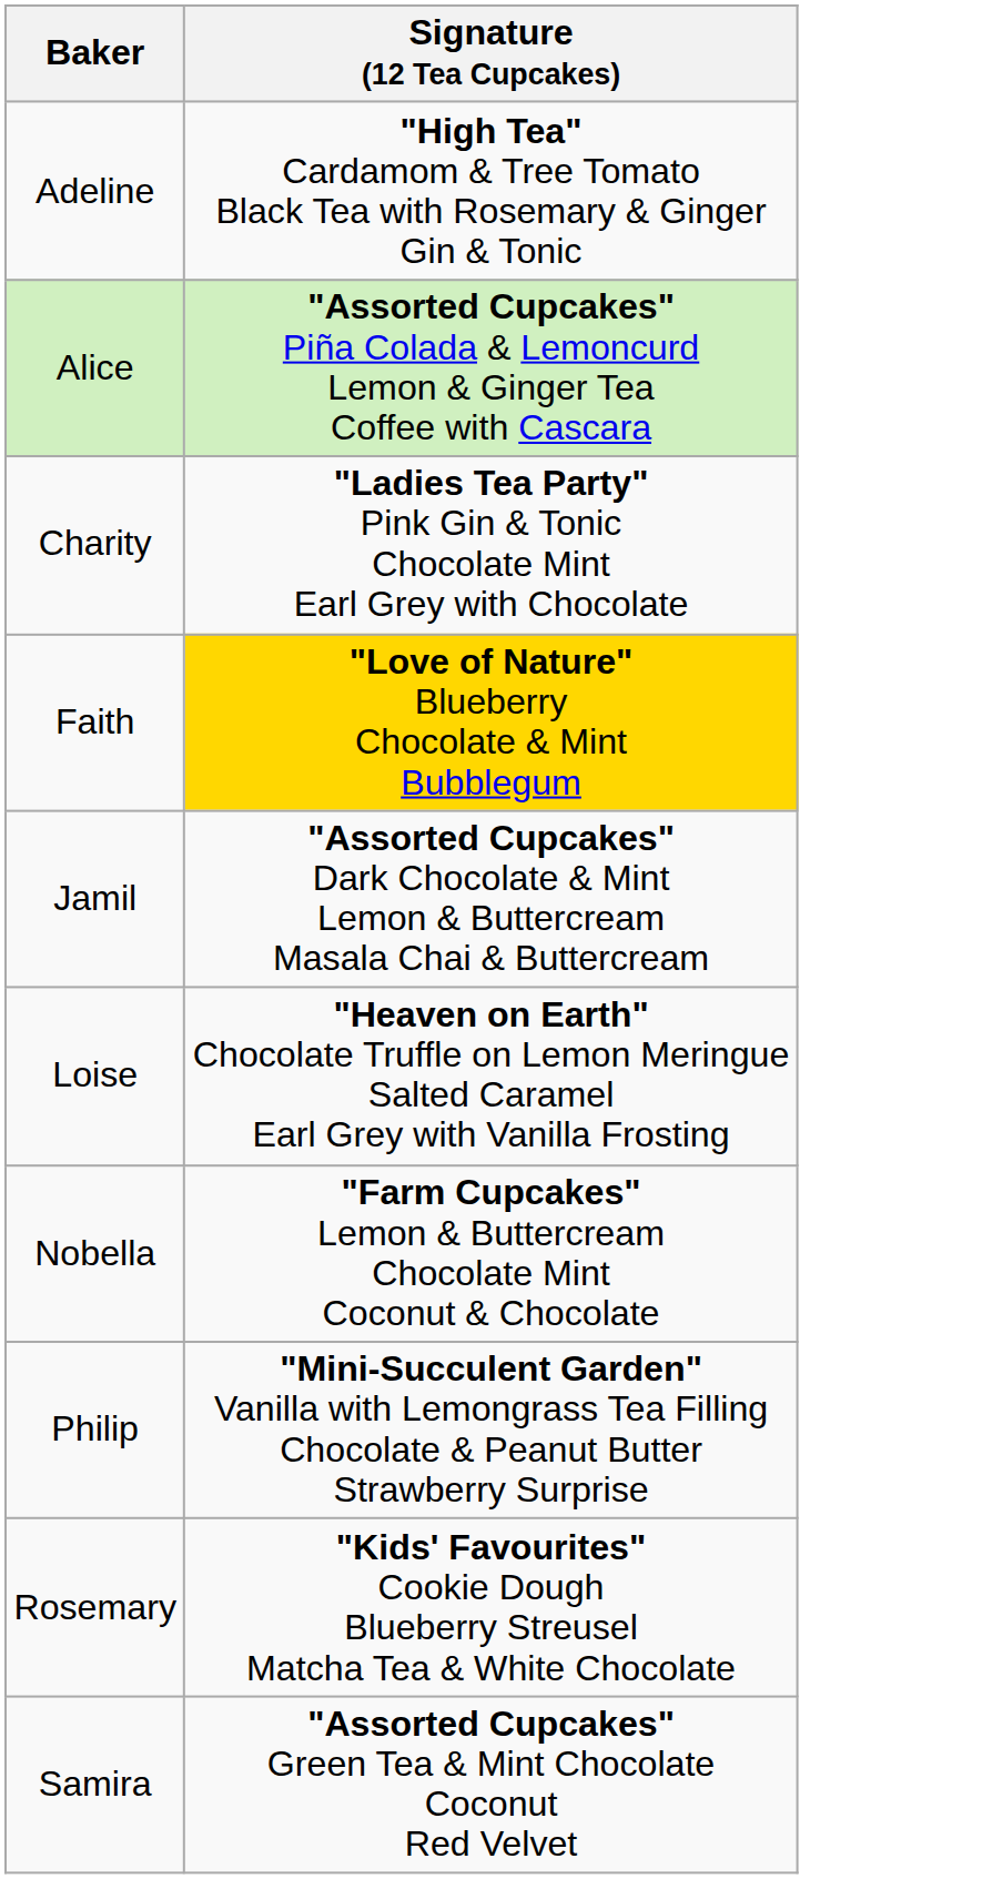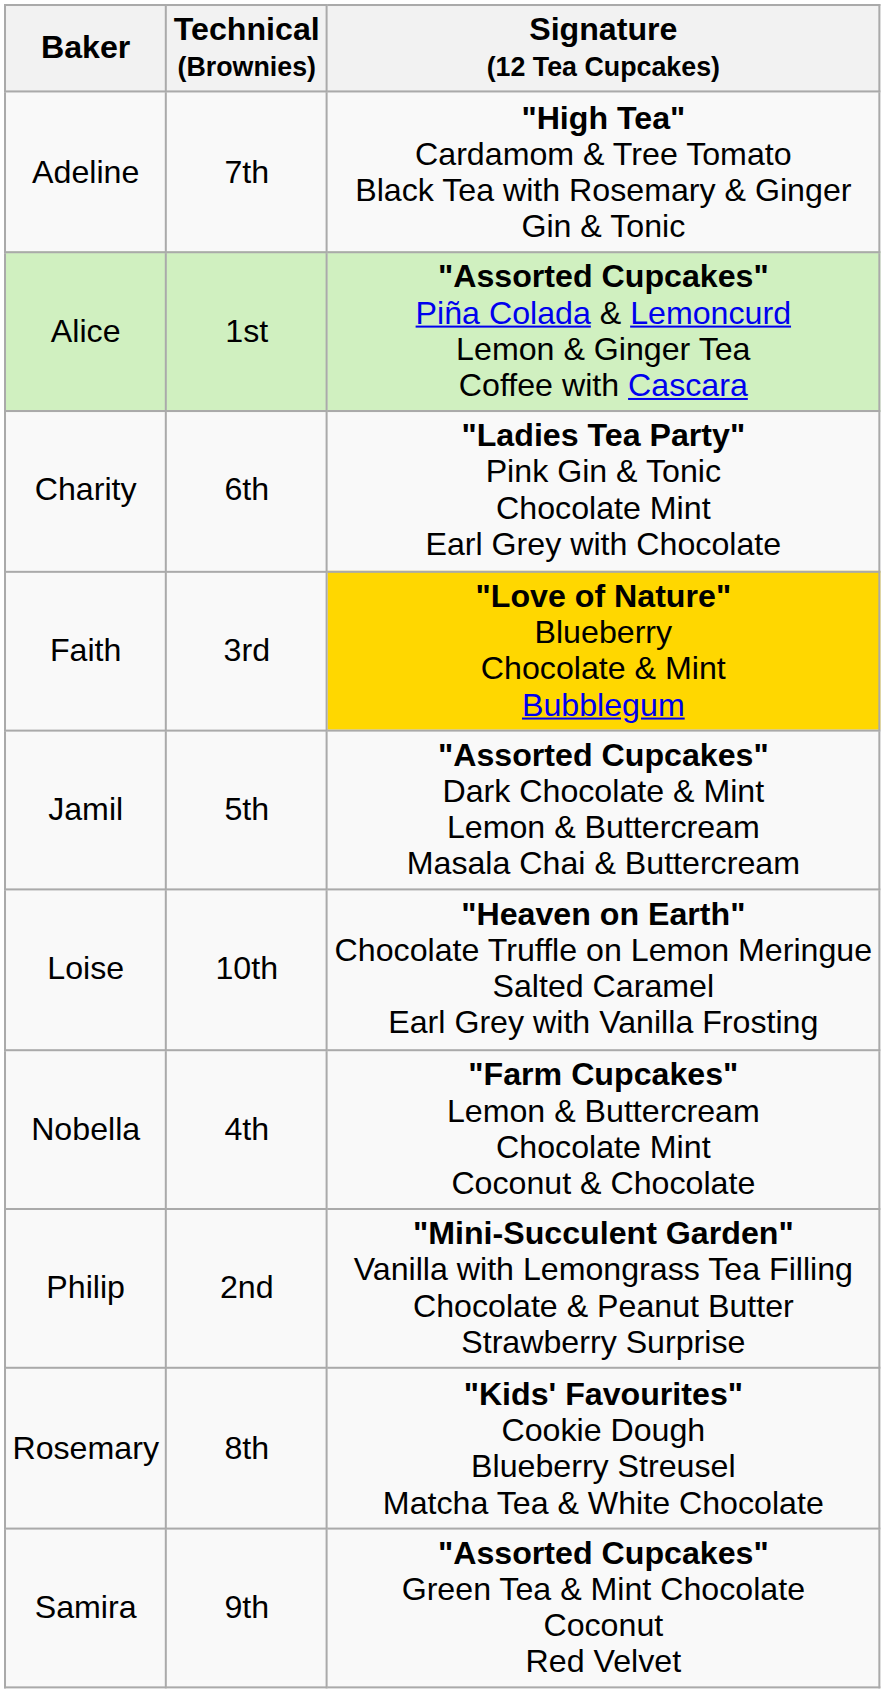+ column: Technical (Brownies) | 7th | 1st | 6th | 3rd | 5th | 10th | 4th | 2nd | 8th | 9th
